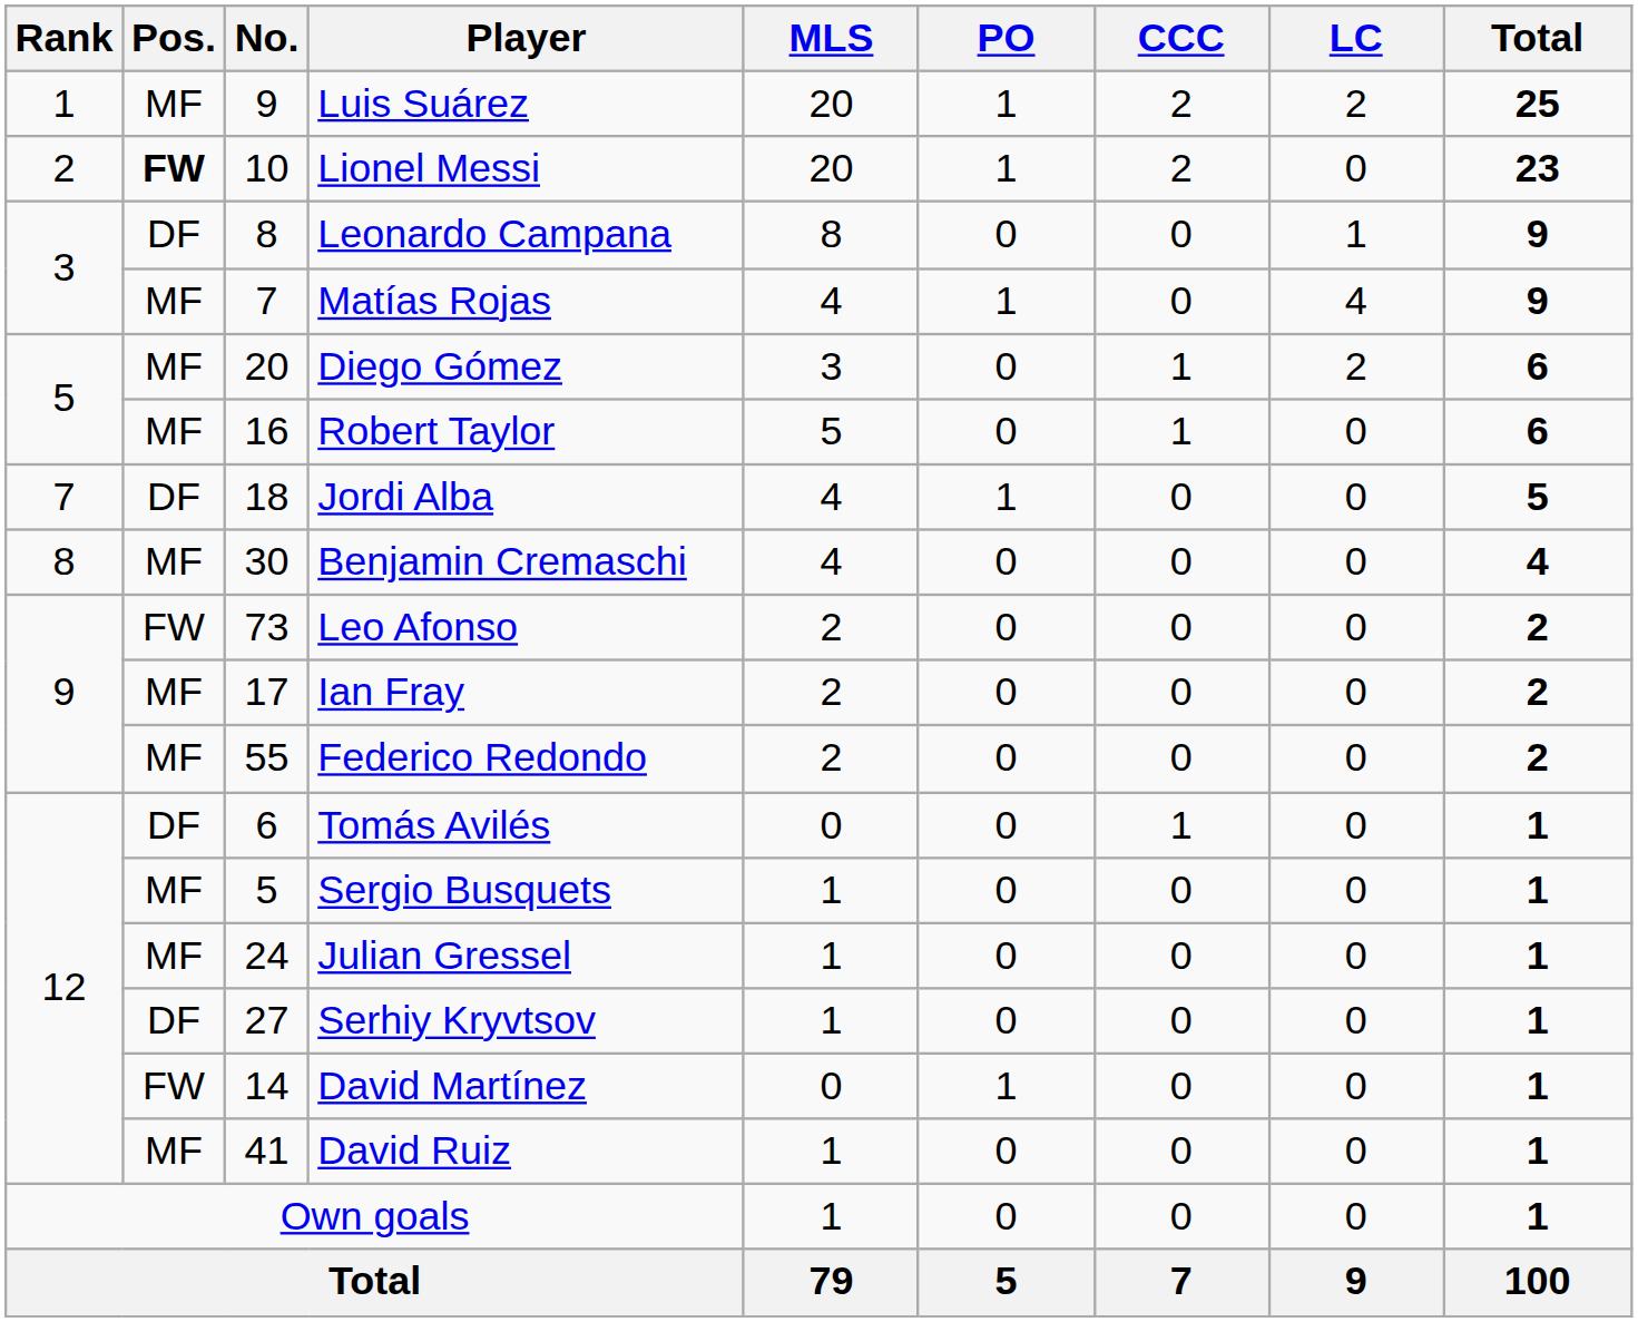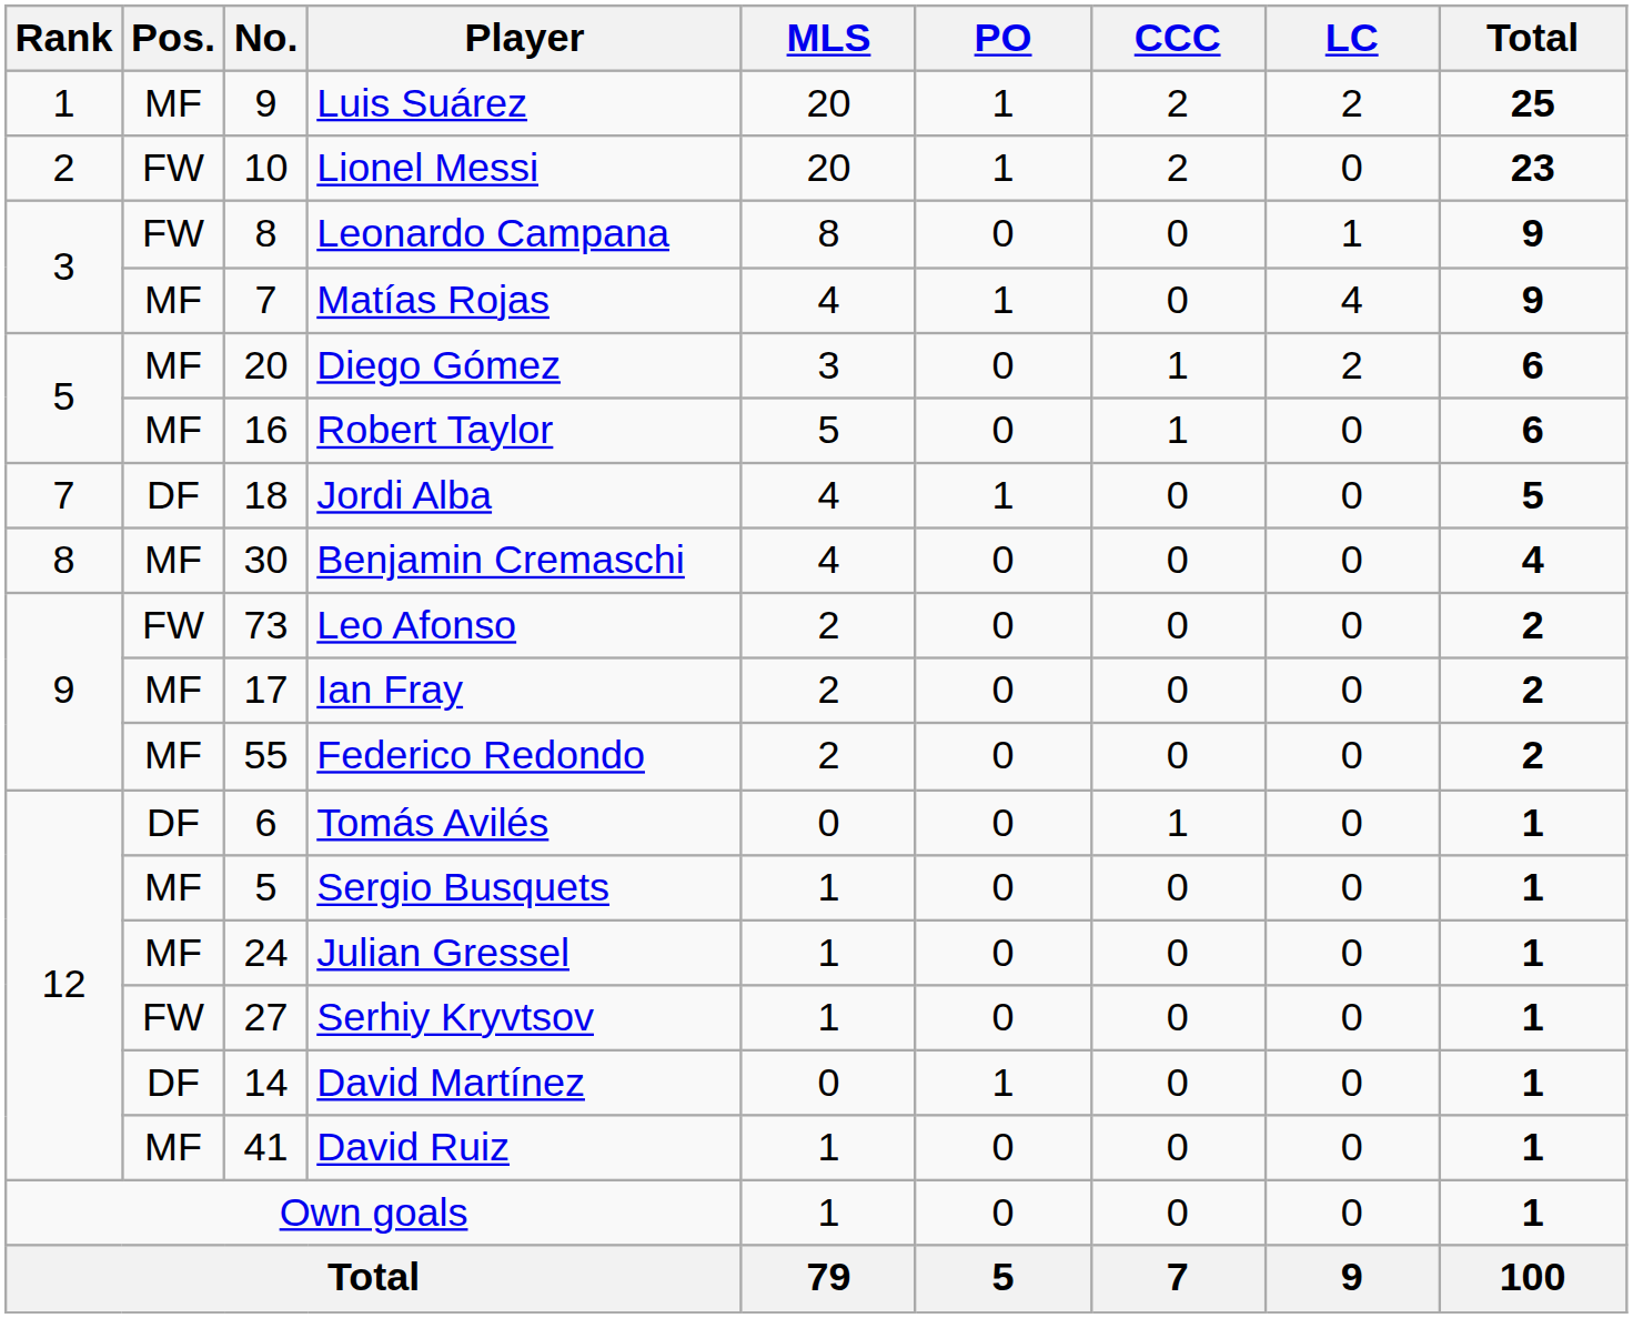Lionel Messi | Pos.: bold -> normal
Leonardo Campana | Pos.: DF -> FW
Serhiy Kryvtsov | Pos.: DF -> FW
David Martínez | Pos.: FW -> DF
